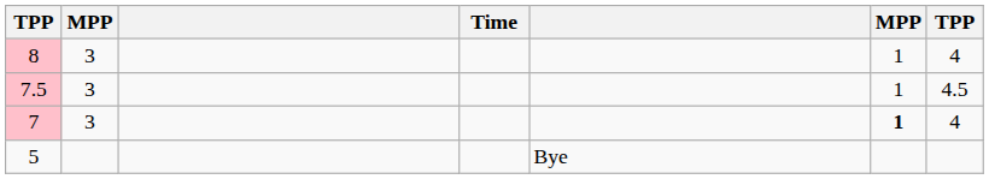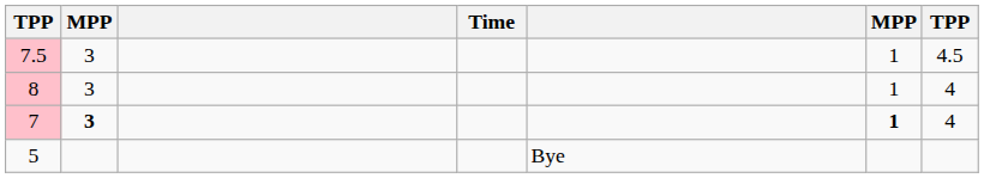rows swapped: 7.5 <-> 8
7 | column 2: normal -> bold
